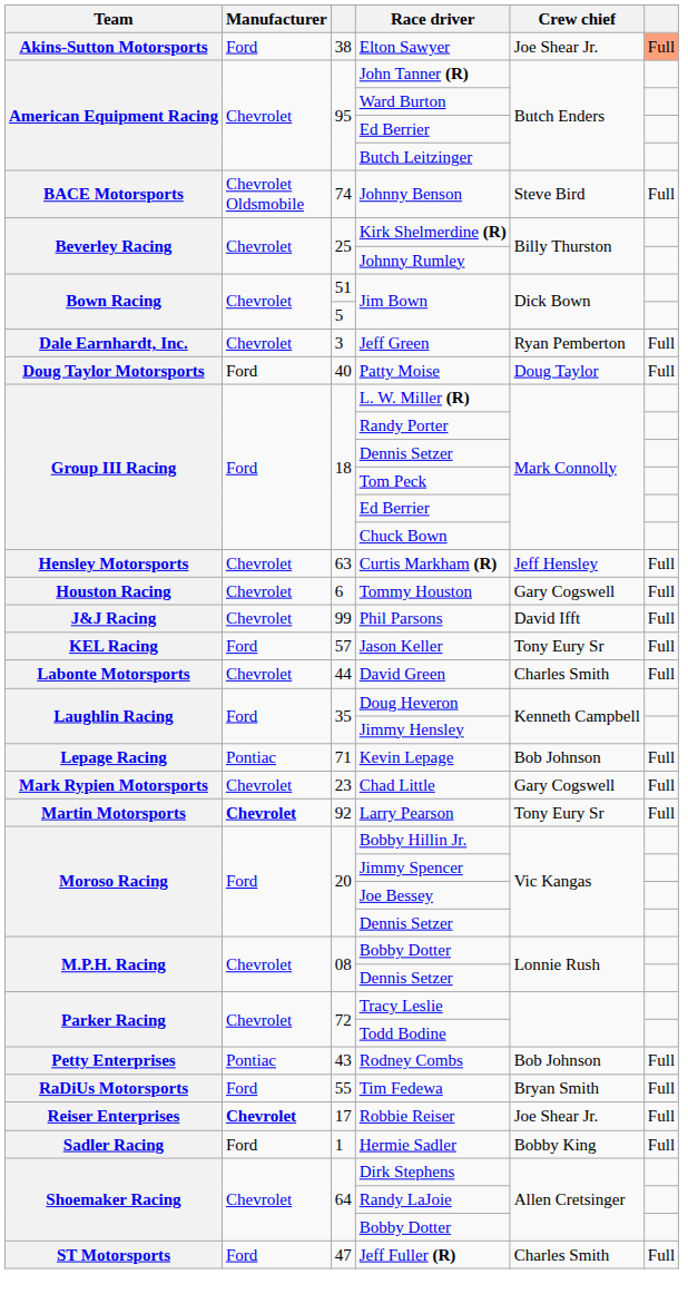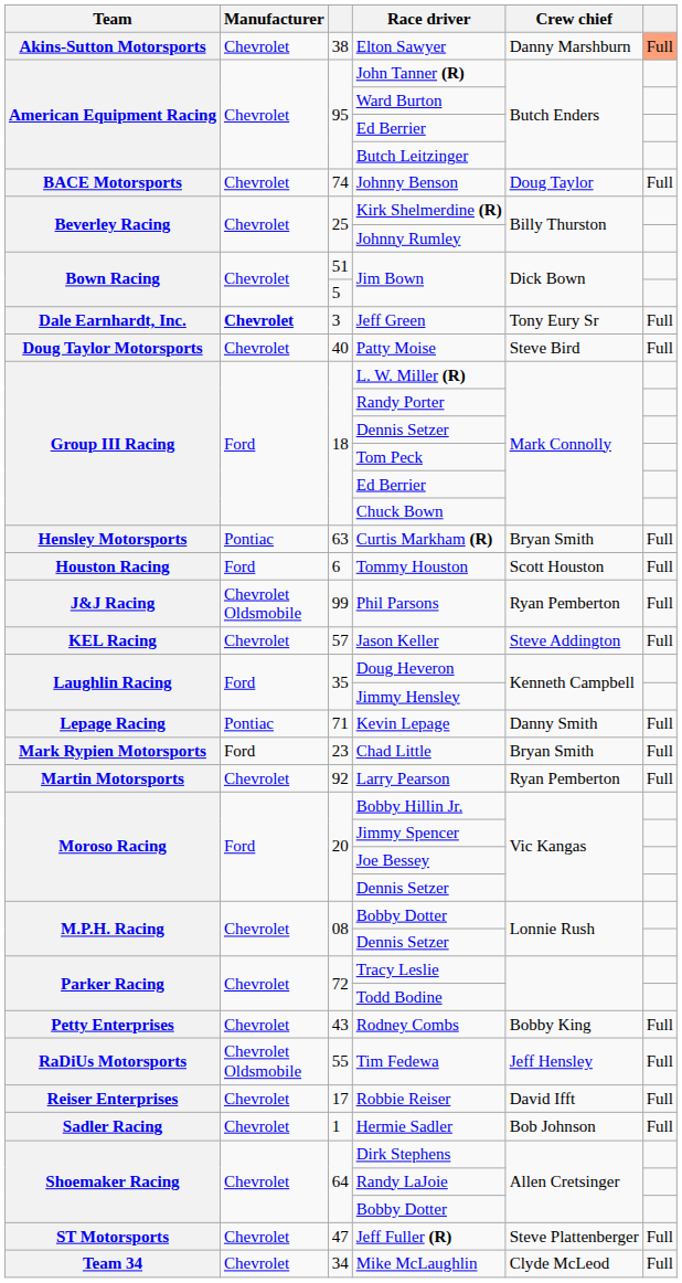Elton Sawyer | Manufacturer: Ford -> Chevrolet
Elton Sawyer | Crew chief: Joe Shear Jr. -> Danny Marshburn
Johnny Benson | Manufacturer: Chevrolet Oldsmobile -> Chevrolet
Johnny Benson | Crew chief: Steve Bird -> Doug Taylor
Jeff Green | Manufacturer: normal -> bold
Jeff Green | Crew chief: Ryan Pemberton -> Tony Eury Sr
Patty Moise | Manufacturer: Ford -> Chevrolet
Patty Moise | Crew chief: Doug Taylor -> Steve Bird
Curtis Markham (R) | Manufacturer: Chevrolet -> Pontiac
Curtis Markham (R) | Crew chief: Jeff Hensley -> Bryan Smith
Tommy Houston | Manufacturer: Chevrolet -> Ford
Tommy Houston | Crew chief: Gary Cogswell -> Scott Houston
Phil Parsons | Manufacturer: Chevrolet -> Chevrolet Oldsmobile
Phil Parsons | Crew chief: David Ifft -> Ryan Pemberton
Jason Keller | Manufacturer: Ford -> Chevrolet
Jason Keller | Crew chief: Tony Eury Sr -> Steve Addington
- row: Labonte Motorsports | Chevrolet | 44 | David Green | Charles Smith | Full
Kevin Lepage | Crew chief: Bob Johnson -> Danny Smith
Chad Little | Manufacturer: Chevrolet -> Ford
Chad Little | Crew chief: Gary Cogswell -> Bryan Smith
Larry Pearson | Manufacturer: bold -> normal
Larry Pearson | Crew chief: Tony Eury Sr -> Ryan Pemberton
Rodney Combs | Manufacturer: Pontiac -> Chevrolet
Rodney Combs | Crew chief: Bob Johnson -> Bobby King
Tim Fedewa | Manufacturer: Ford -> Chevrolet Oldsmobile
Tim Fedewa | Crew chief: Bryan Smith -> Jeff Hensley
Robbie Reiser | Manufacturer: bold -> normal
Robbie Reiser | Crew chief: Joe Shear Jr. -> David Ifft
Hermie Sadler | Manufacturer: Ford -> Chevrolet
Hermie Sadler | Crew chief: Bobby King -> Bob Johnson
Jeff Fuller (R) | Manufacturer: Ford -> Chevrolet
Jeff Fuller (R) | Crew chief: Charles Smith -> Steve Plattenberger
+ row: Team 34 | Chevrolet | 34 | Mike McLaughlin | Clyde McLeod | Full
